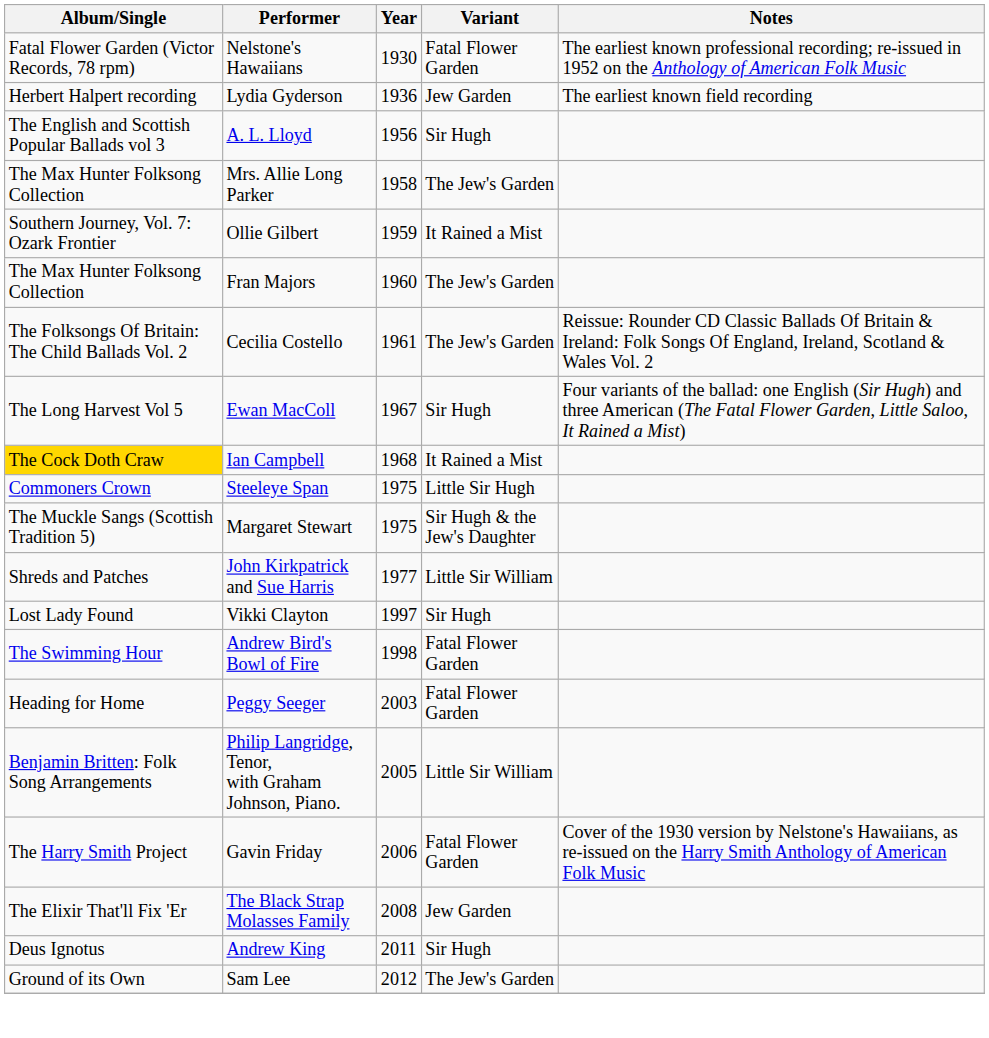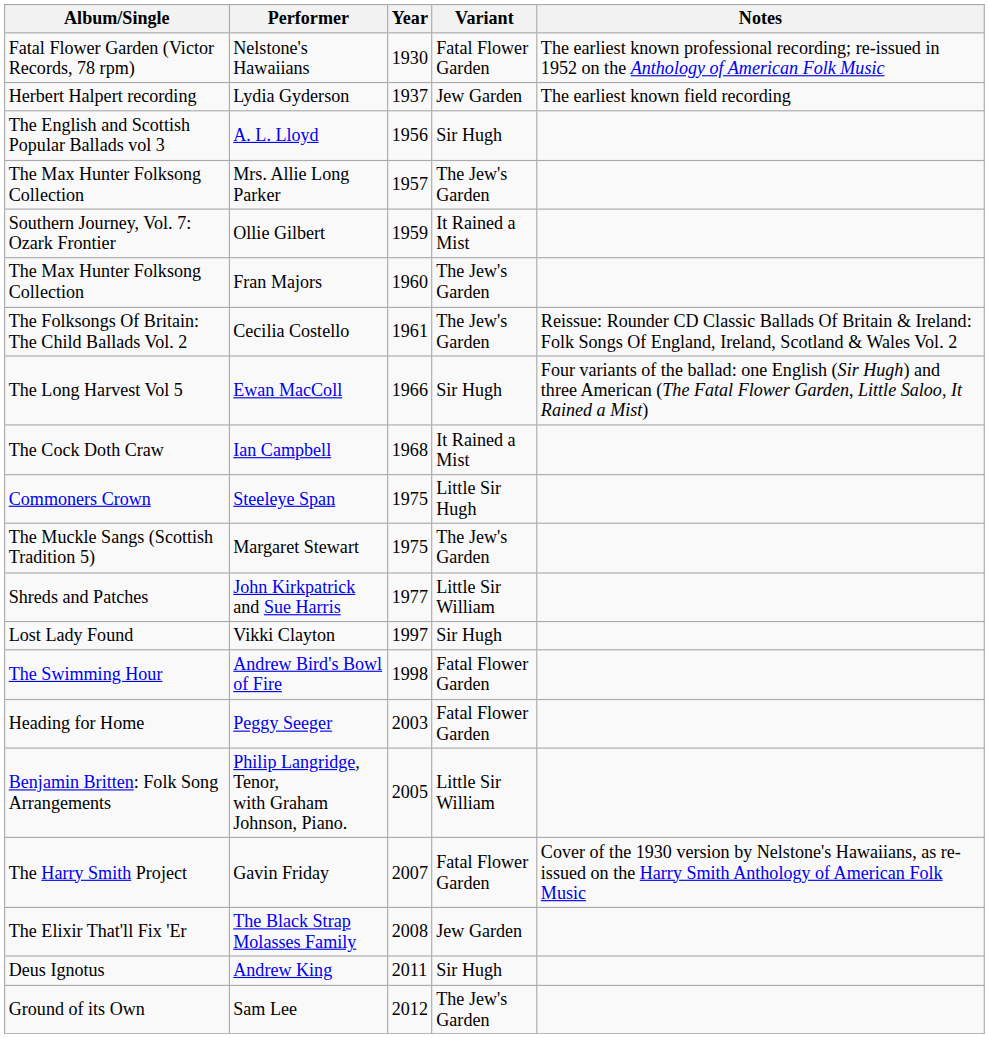Lydia Gyderson | Year: 1936 -> 1937
Mrs. Allie Long Parker | Year: 1958 -> 1957
Ewan MacColl | Year: 1967 -> 1966
Ian Campbell | Album/Single: gold background -> no background
Margaret Stewart | Variant: Sir Hugh & the Jew's Daughter -> The Jew's Garden
Gavin Friday | Year: 2006 -> 2007
